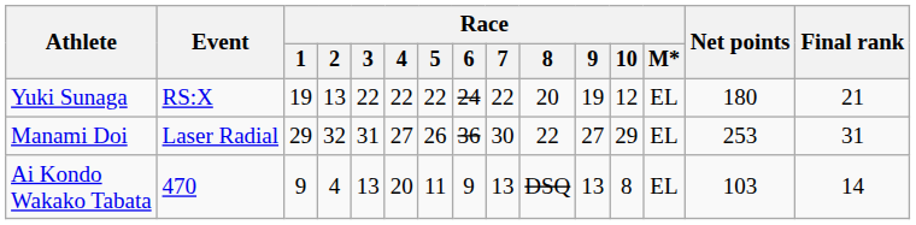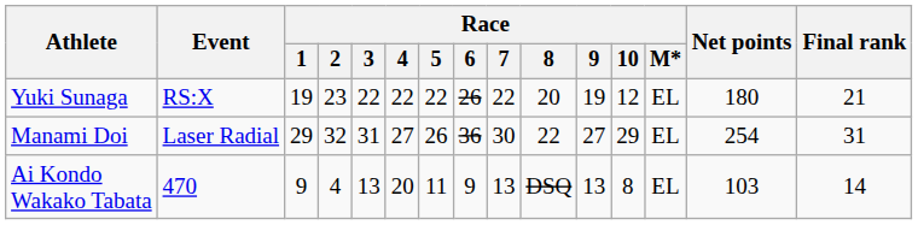Yuki Sunaga | Race / 2: 13 -> 23
Yuki Sunaga | Race / 6: 24 -> 26
Manami Doi | Net points: 253 -> 254
